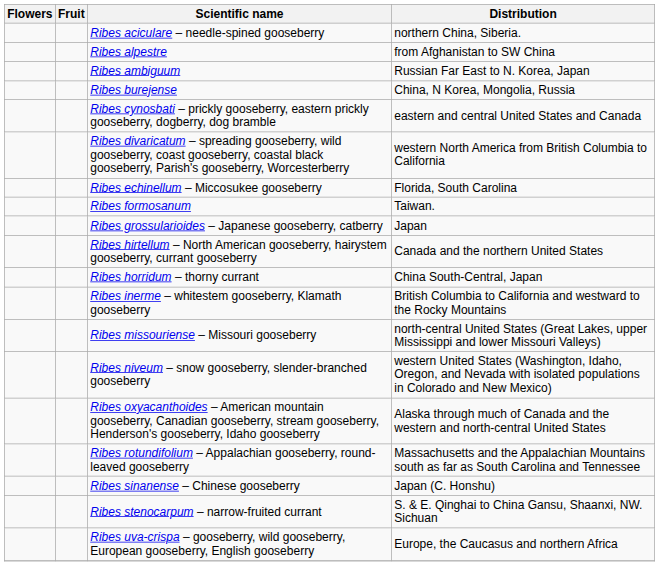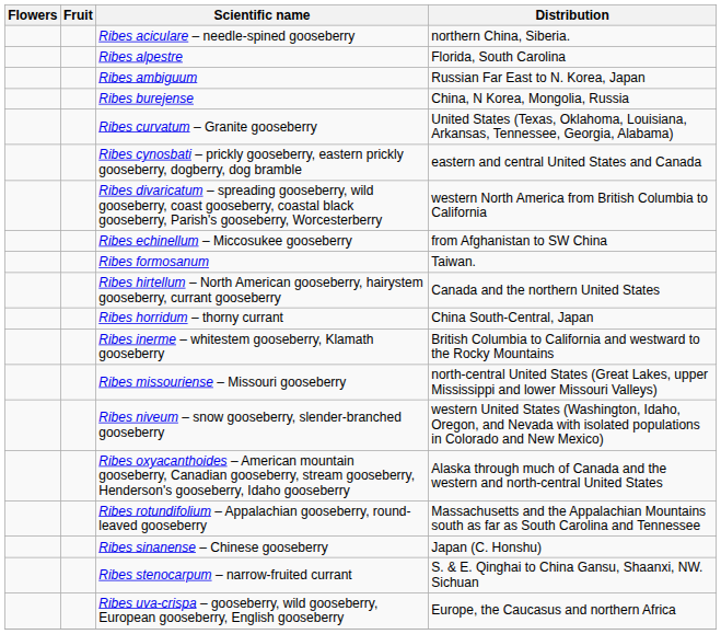Ribes alpestre | Distribution: from Afghanistan to SW China -> Florida, South Carolina
+ row: Ribes curvatum – Granite gooseberry | United States (Texas, Oklahoma, Louisiana, Arkansas, Tennessee, Georgia, Alabama)
Ribes echinellum – Miccosukee gooseberry | Distribution: Florida, South Carolina -> from Afghanistan to SW China
- row: Ribes grossularioides – Japanese gooseberry, catberry | Japan
